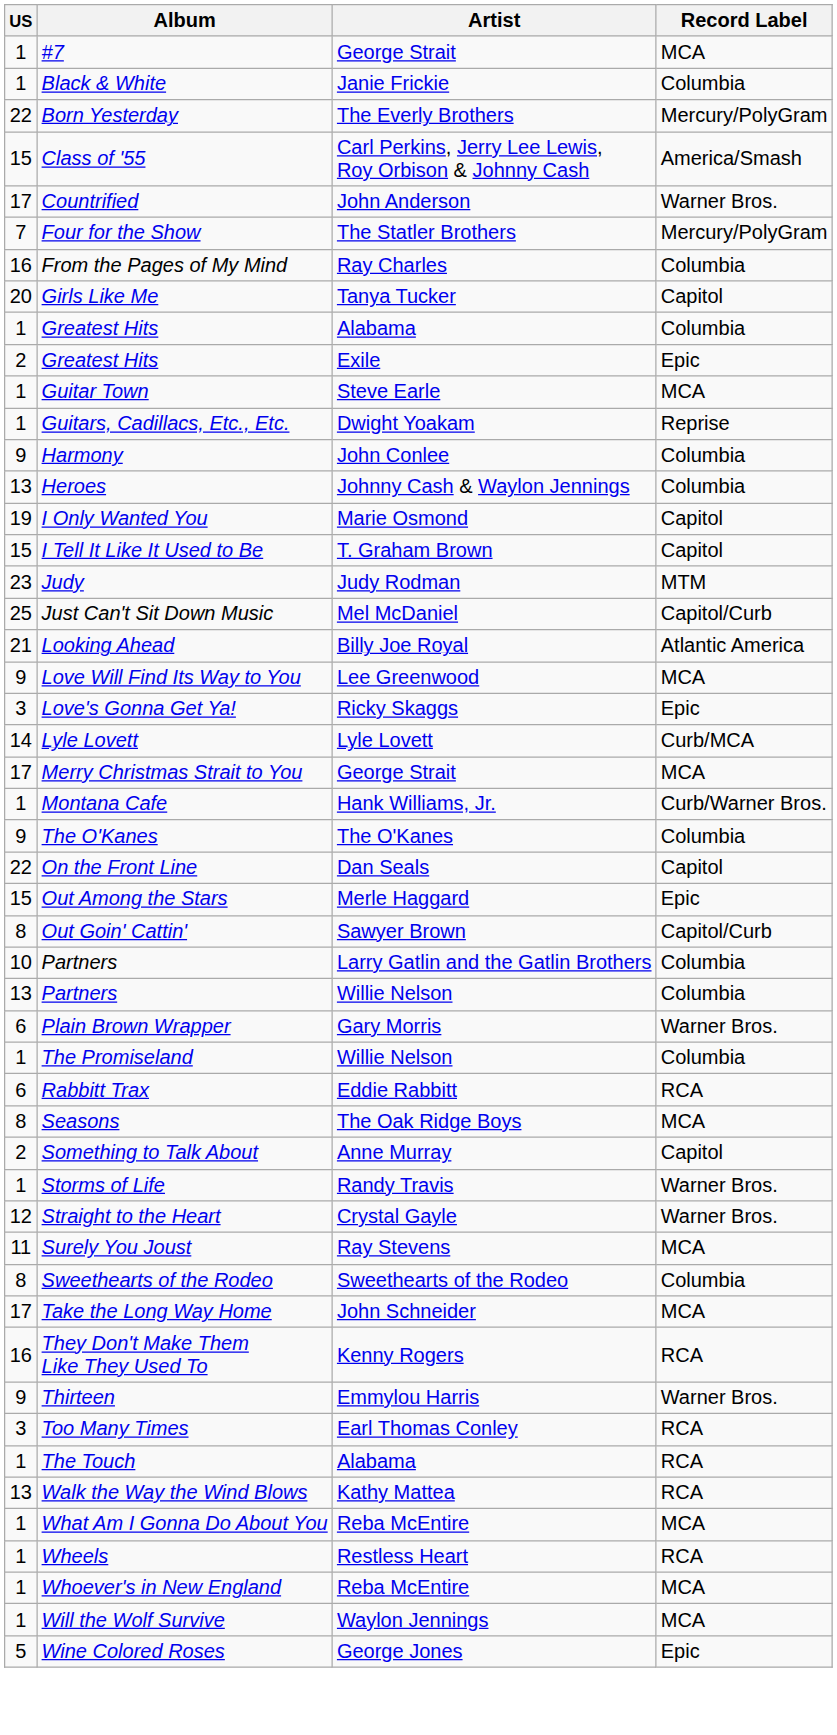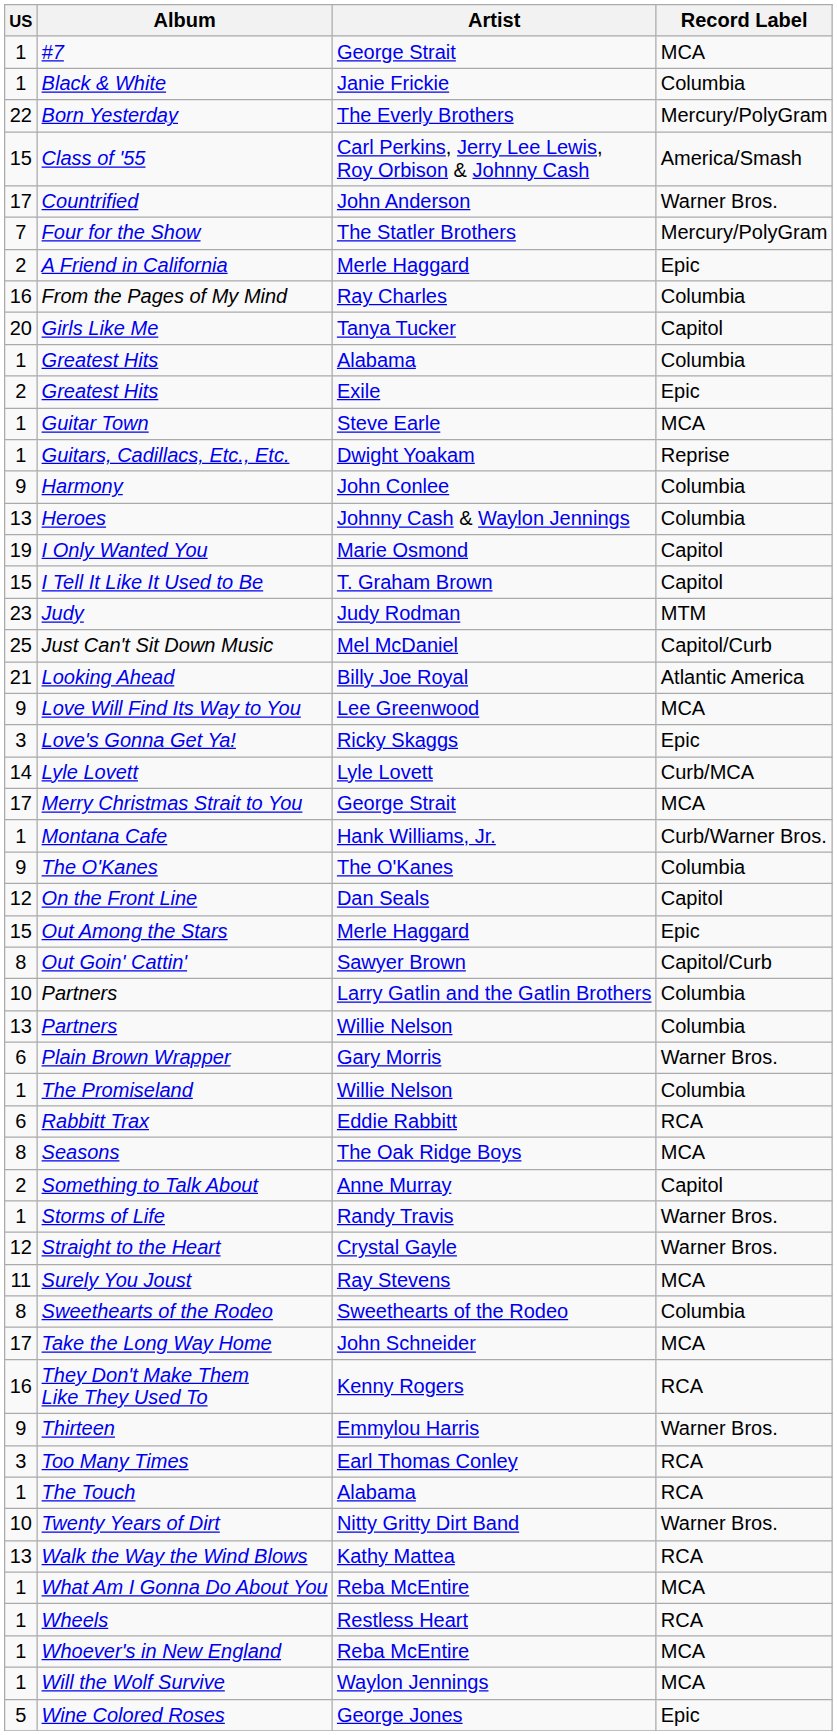+ row: 2 | A Friend in California | Merle Haggard | Epic
On the Front Line | US: 22 -> 12
+ row: 10 | Twenty Years of Dirt | Nitty Gritty Dirt Band | Warner Bros.
